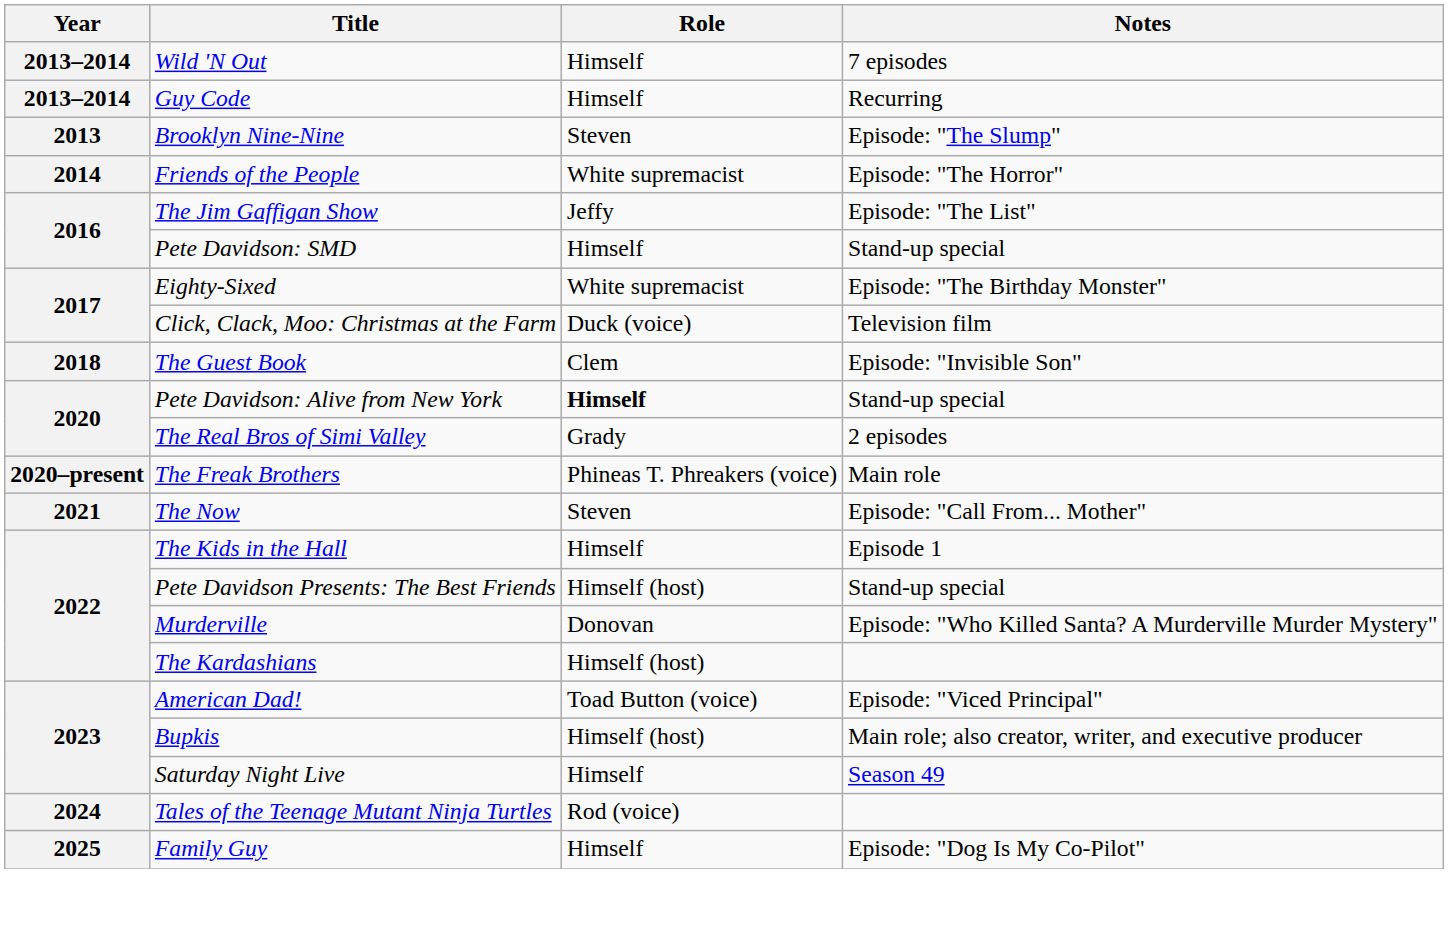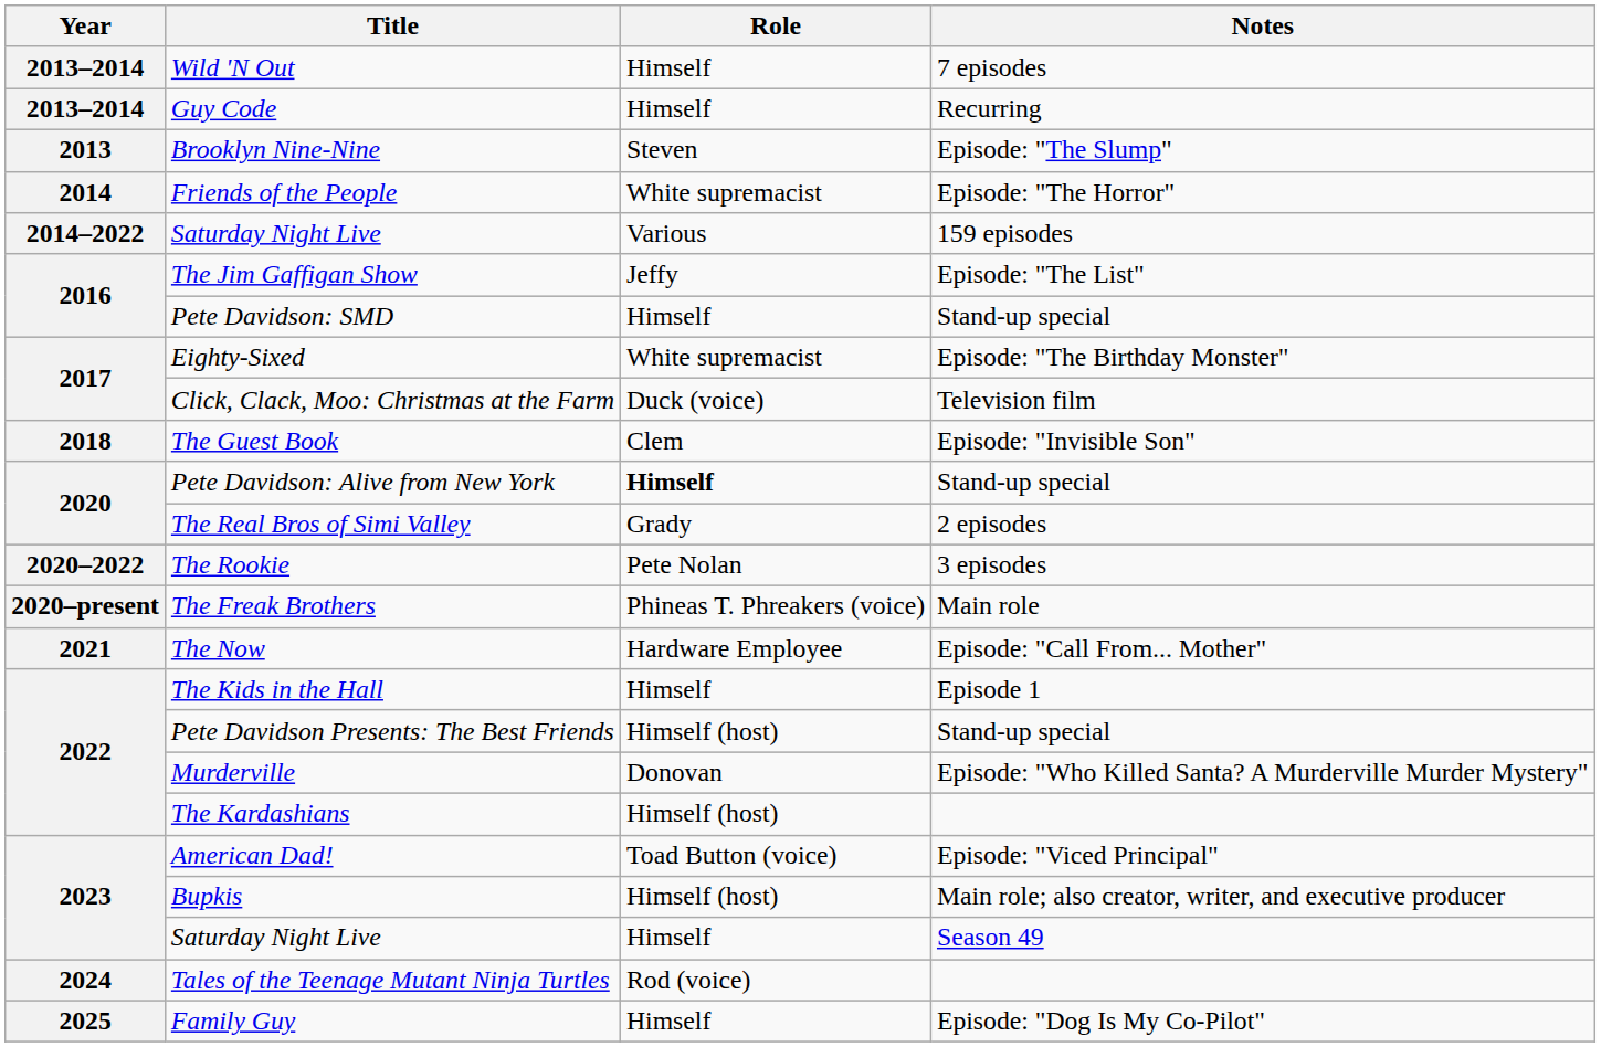+ row: 2014–2022 | Saturday Night Live | Various | 159 episodes
+ row: 2020–2022 | The Rookie | Pete Nolan | 3 episodes
The Now | Role: Steven -> Hardware Employee
